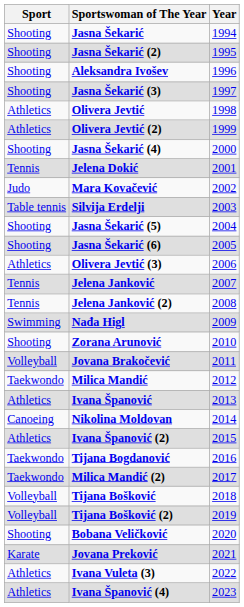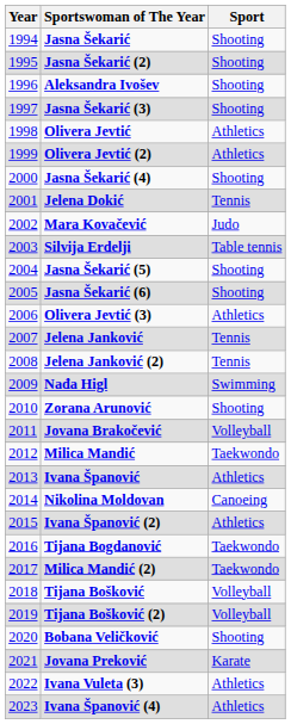columns swapped: Year <-> Sport
